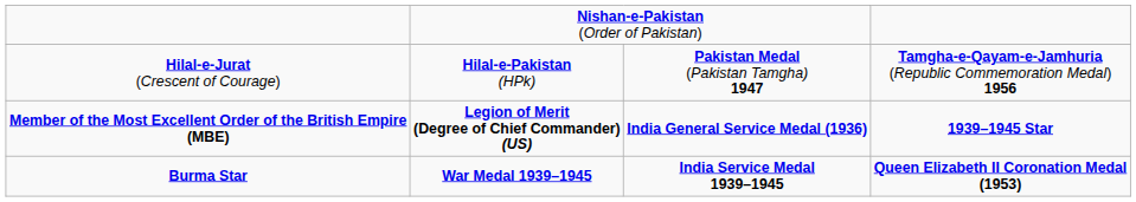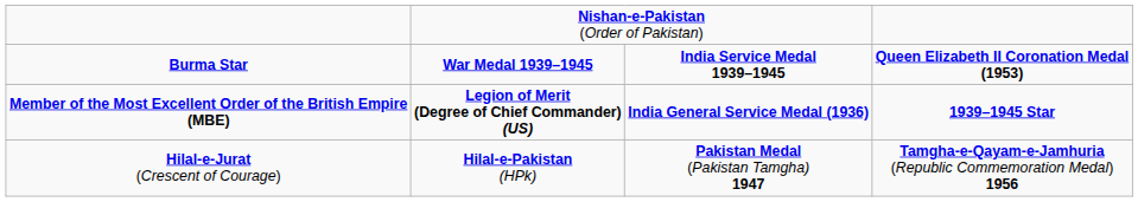rows swapped: Hilal-e-Jurat (Crescent of Courage) <-> Burma Star
